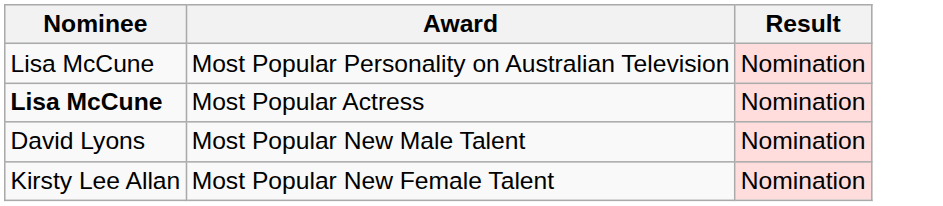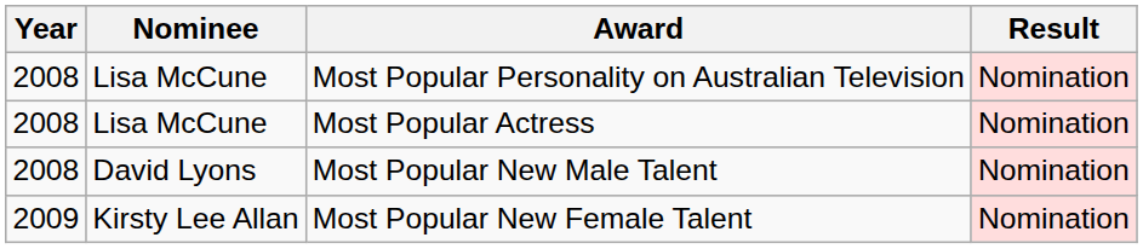+ column: Year | 2008 | 2008 | 2008 | 2009
Most Popular Actress | Nominee: bold -> normal
